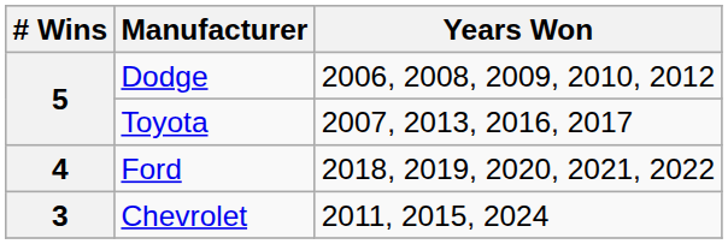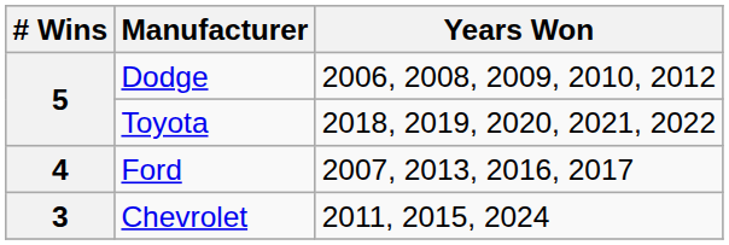Toyota | Years Won: 2007, 2013, 2016, 2017 -> 2018, 2019, 2020, 2021, 2022
Ford | Years Won: 2018, 2019, 2020, 2021, 2022 -> 2007, 2013, 2016, 2017
